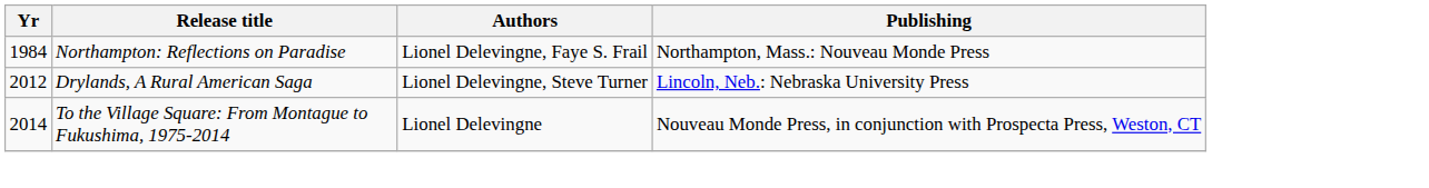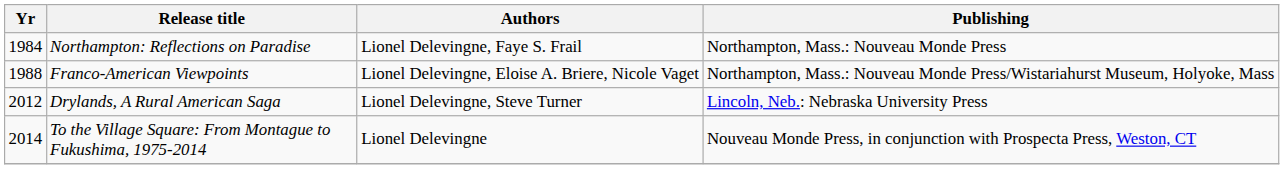+ row: 1988 | Franco-American Viewpoints | Lionel Delevingne, Eloise A. Briere, Nicole Vaget | Northampton, Mass.: Nouveau Monde Press/Wistariahurst Museum, Holyoke, Mass
